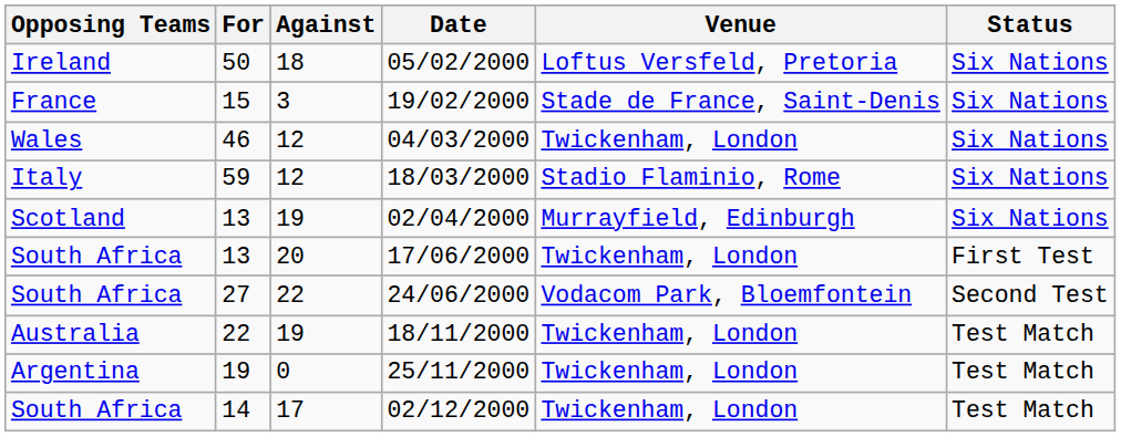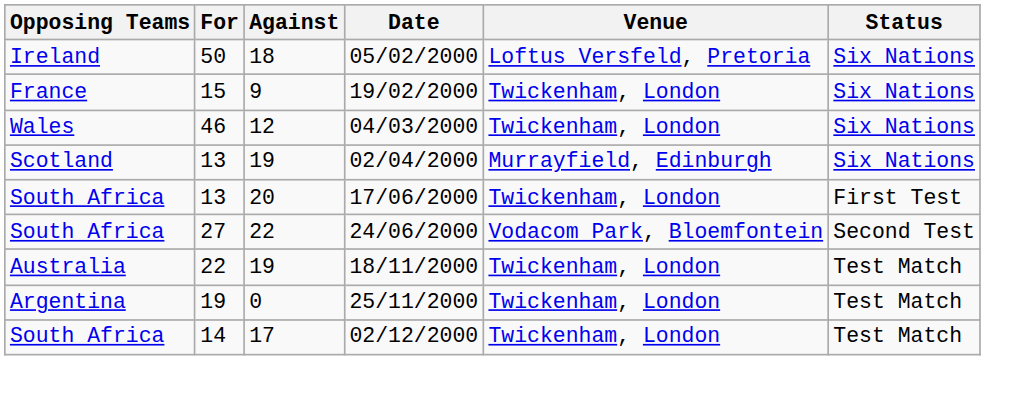19/02/2000 | Against: 3 -> 9
19/02/2000 | Venue: Stade de France, Saint-Denis -> Twickenham, London
- row: Italy | 59 | 12 | 18/03/2000 | Stadio Flaminio, Rome | Six Nations
